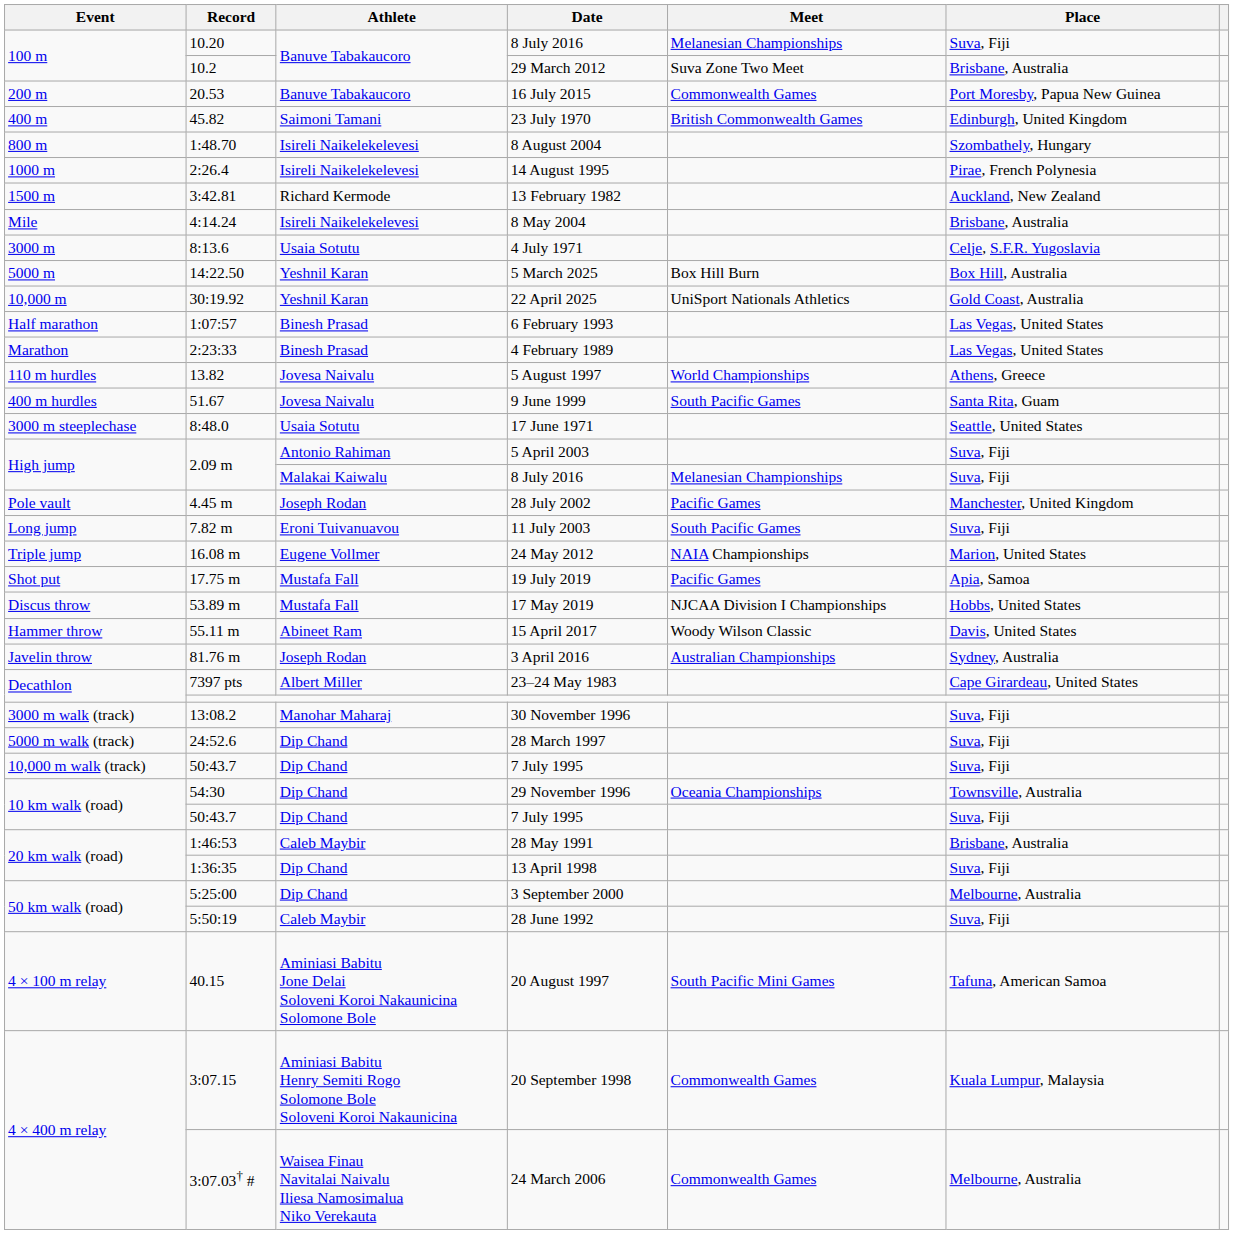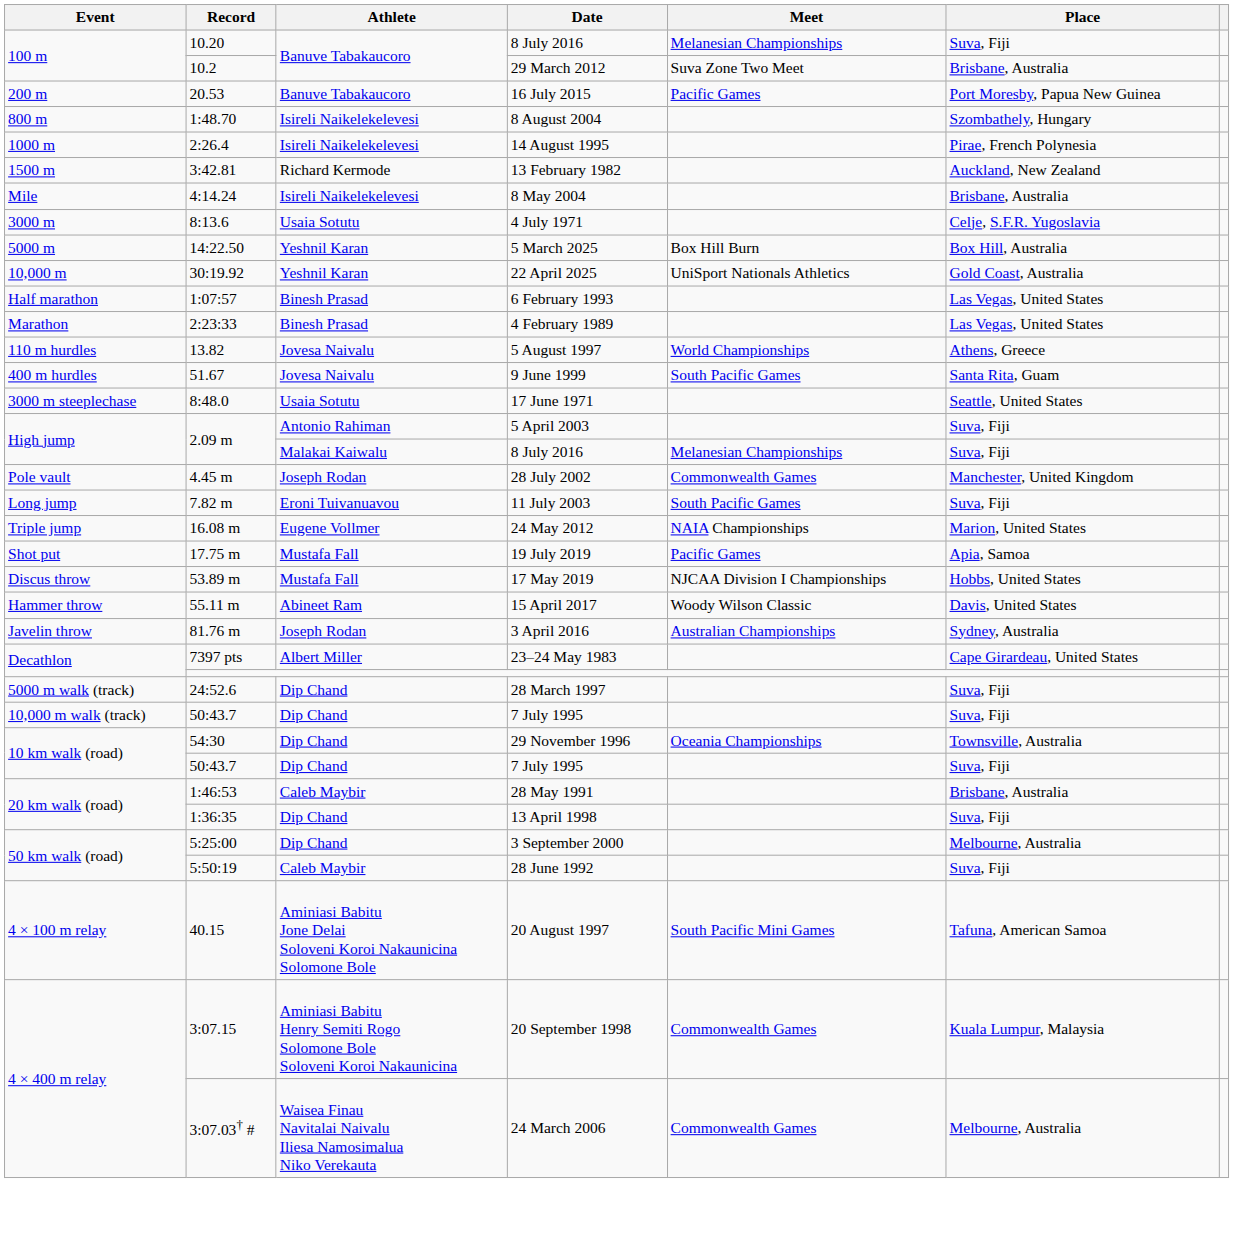16 July 2015 | Meet: Commonwealth Games -> Pacific Games
- row: 400 m | 45.82 | Saimoni Tamani | 23 July 1970 | British Commonwealth Games | Edinburgh, United Kingdom
28 July 2002 | Meet: Pacific Games -> Commonwealth Games
- row: 3000 m walk (track) | 13:08.2 | Manohar Maharaj | 30 November 1996 | Suva, Fiji
